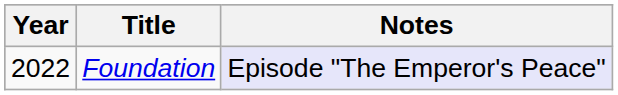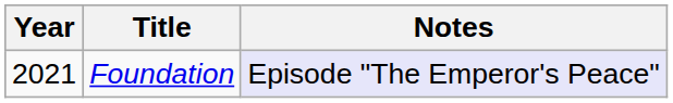Foundation | Year: 2022 -> 2021
